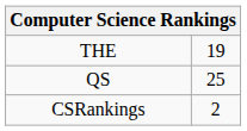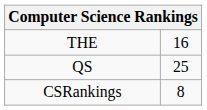THE | column 2: 19 -> 16
CSRankings | column 2: 2 -> 8
